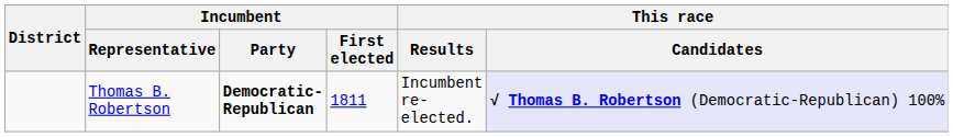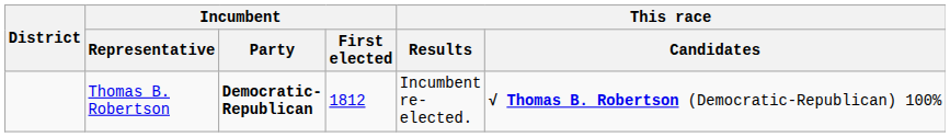Thomas B. Robertson | Incumbent / First elected: 1811 -> 1812
Thomas B. Robertson | This race / Candidates: lavender background -> no background
